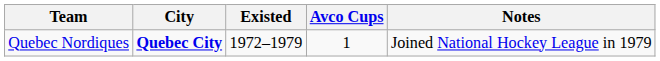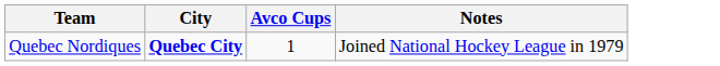- column: Existed | 1972–1979
